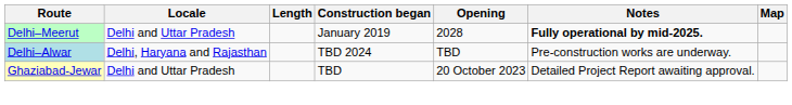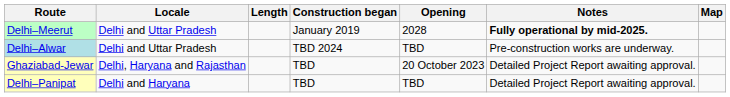Delhi–Alwar | Locale: Delhi, Haryana and Rajasthan -> Delhi and Uttar Pradesh
Ghaziabad-Jewar | Locale: Delhi and Uttar Pradesh -> Delhi, Haryana and Rajasthan
+ row: Delhi–Panipat | Delhi and Haryana | TBD | TBD | Detailed Project Report awaiting approval.
